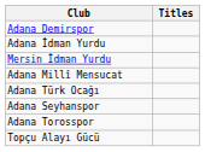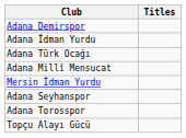rows swapped: Mersin İdman Yurdu <-> Adana Türk Ocağı
